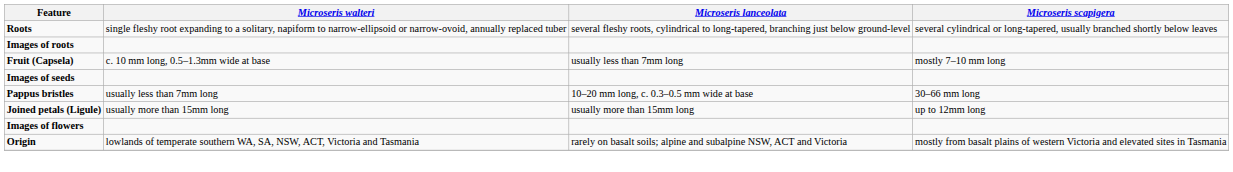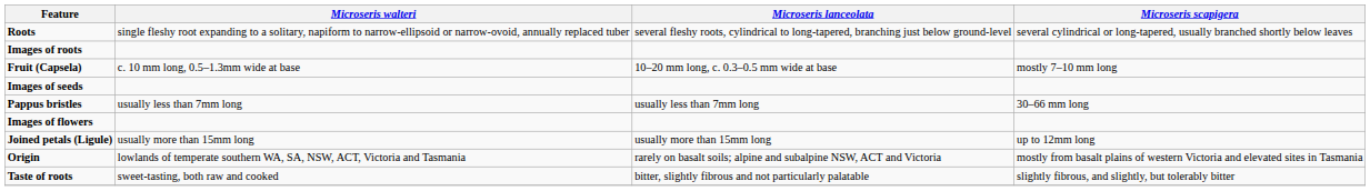Fruit (Capsela) | Microseris lanceolata: usually less than 7mm long -> 10–20 mm long, c. 0.3–0.5 mm wide at base
Pappus bristles | Microseris lanceolata: 10–20 mm long, c. 0.3–0.5 mm wide at base -> usually less than 7mm long
rows swapped: Images of flowers <-> Joined petals (Ligule)
+ row: Taste of roots | sweet-tasting, both raw and cooked | bitter, slightly fibrous and not particularly palatable | slightly fibrous, and slightly, but tolerably bitter
